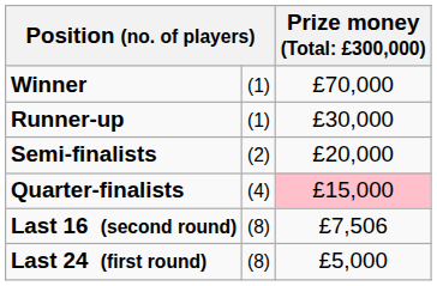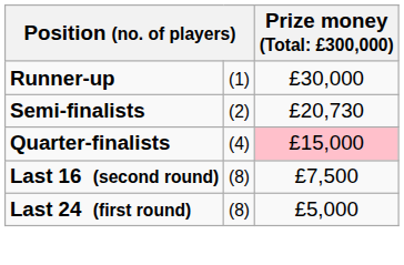- row: Winner | (1) | £70,000
Semi-finalists | column 3: £20,000 -> £20,730
Last 16 (second round) | column 3: £7,506 -> £7,500
